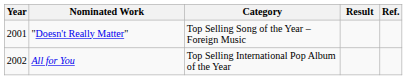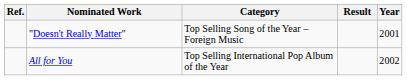columns swapped: Year <-> Ref.
